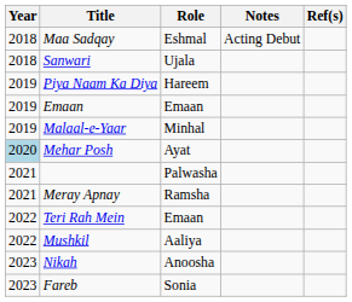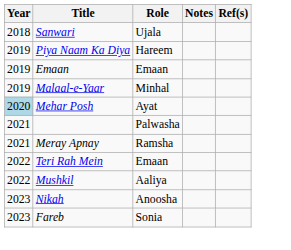- row: 2018 | Maa Sadqay | Eshmal | Acting Debut
